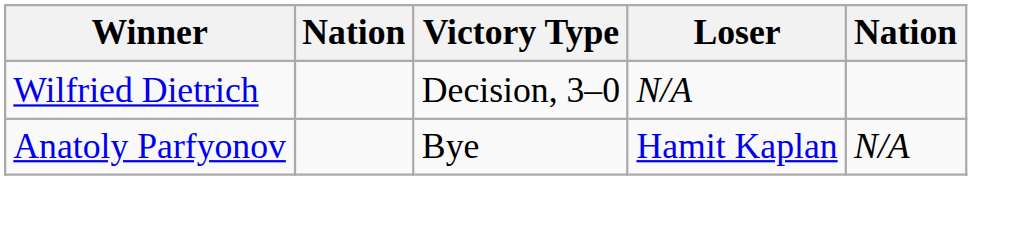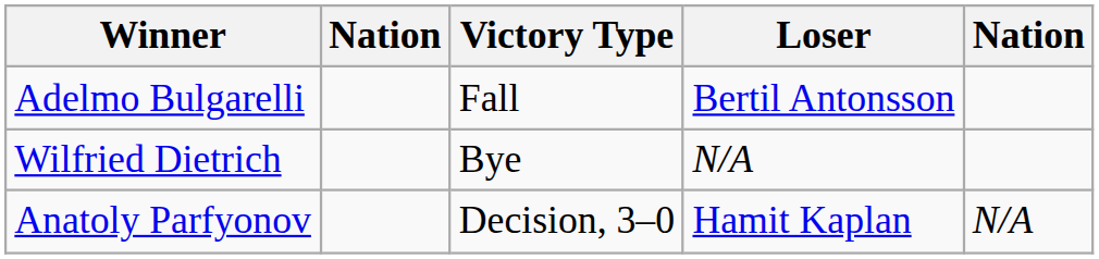+ row: Adelmo Bulgarelli | Fall | Bertil Antonsson
Wilfried Dietrich | Victory Type: Decision, 3–0 -> Bye
Anatoly Parfyonov | Victory Type: Bye -> Decision, 3–0
